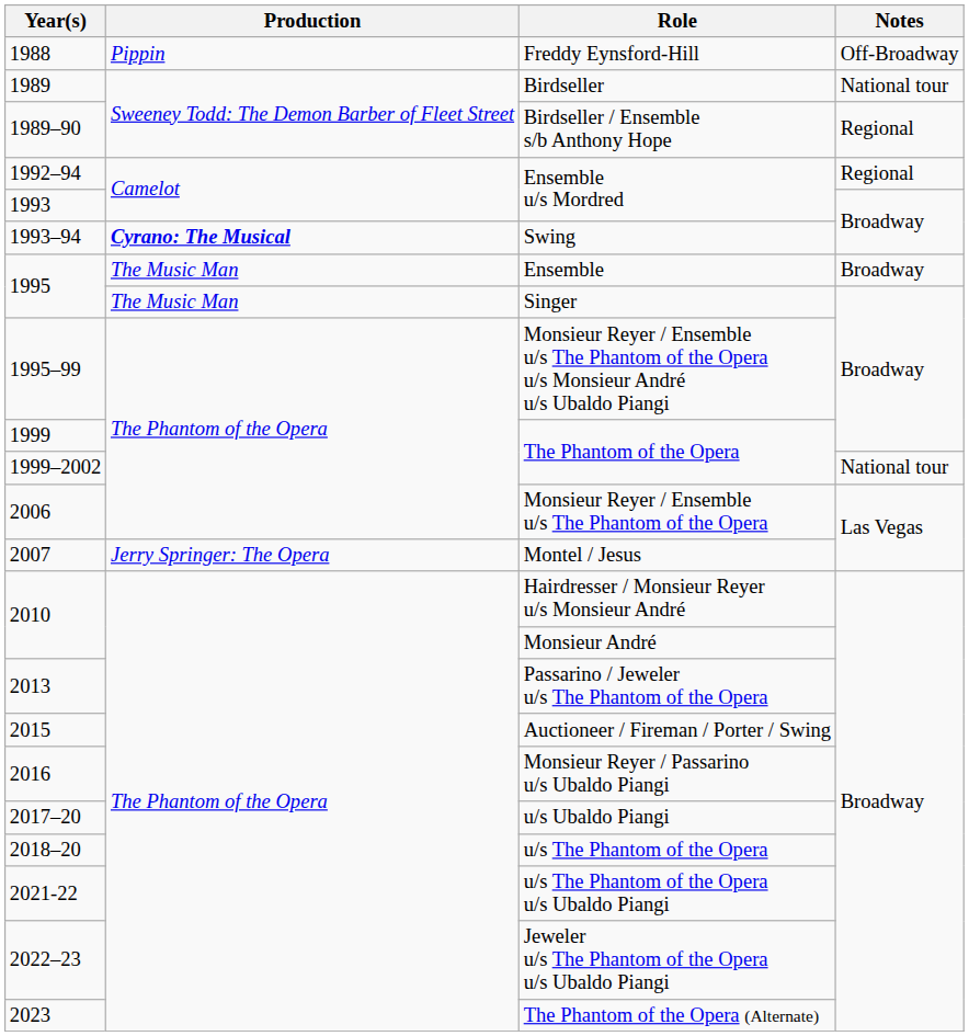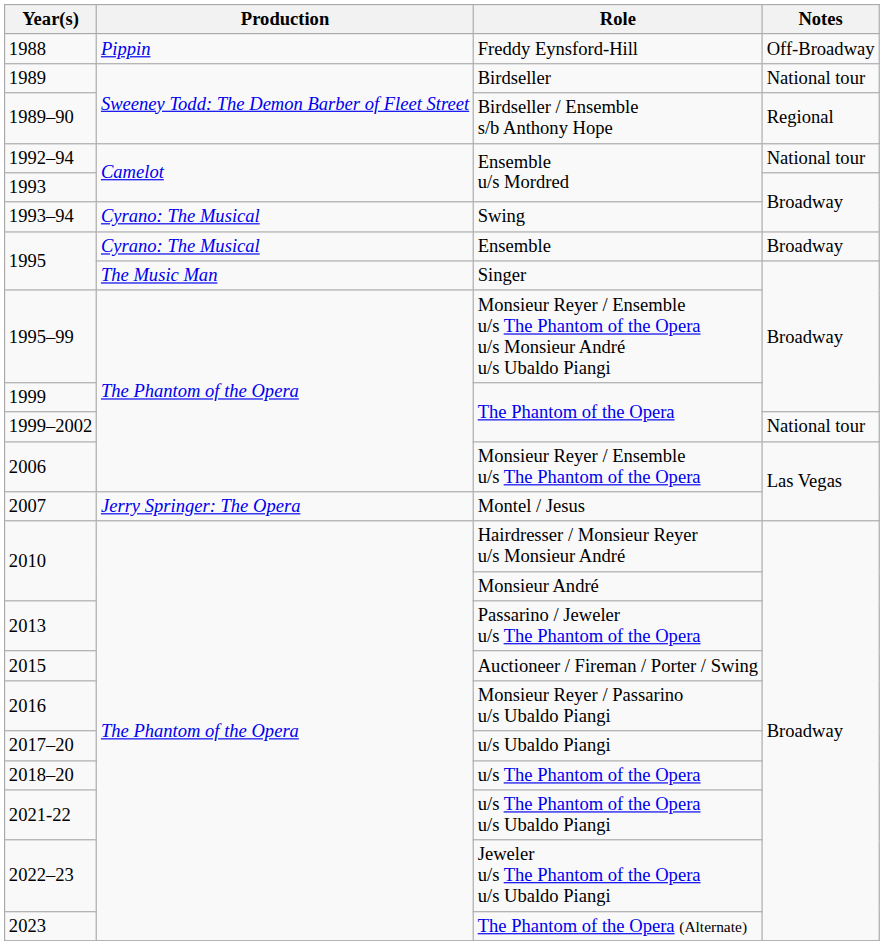1992–94 / Ensemble u/s Mordred | Notes: Regional -> National tour
Swing | Production: bold -> normal
Ensemble | Production: The Music Man -> Cyrano: The Musical
